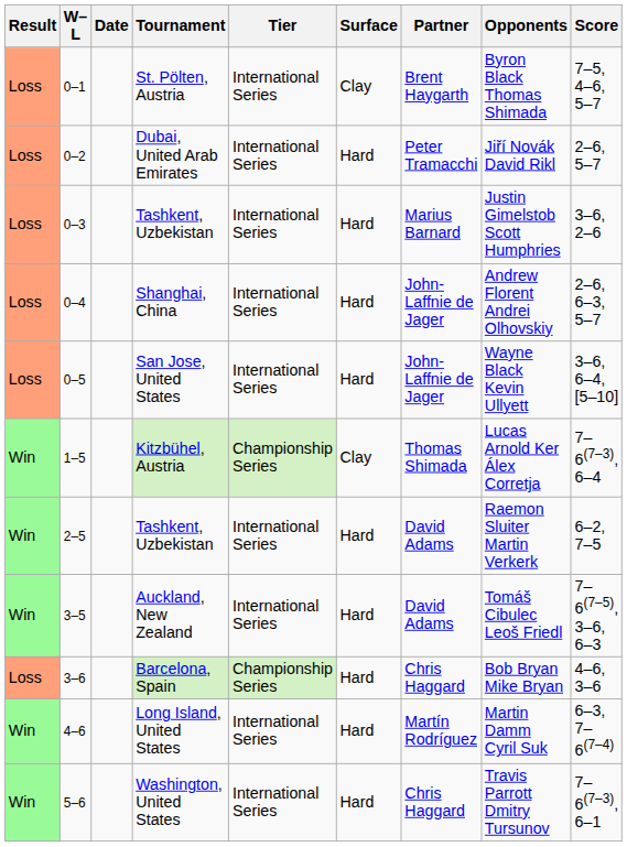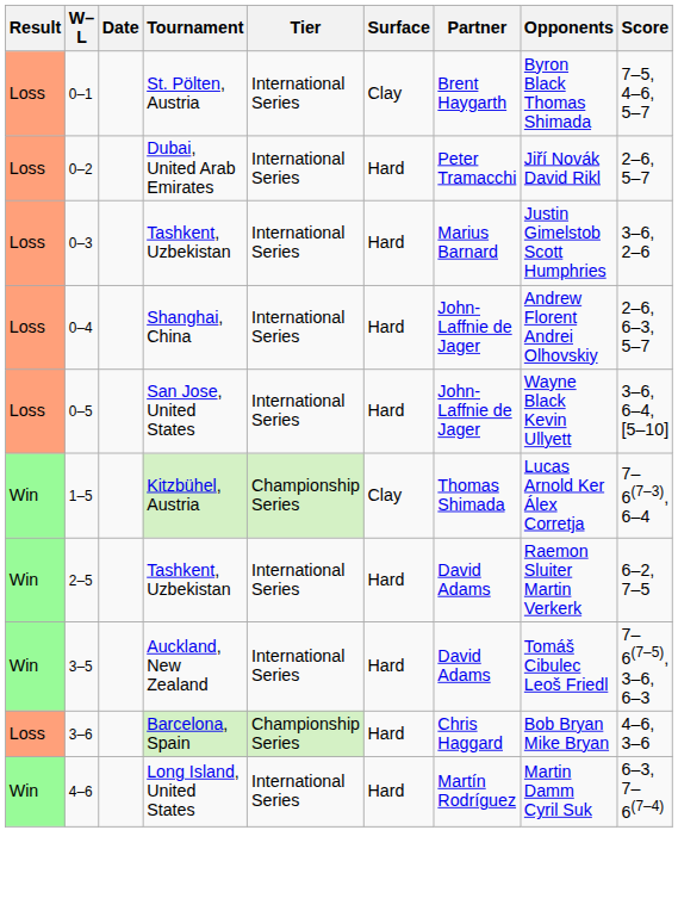- row: Win | 5–6 | Washington, United States | International Series | Hard | Chris Haggard | Travis Parrott Dmitry Tursunov | 7–6(7–3), 6–1
